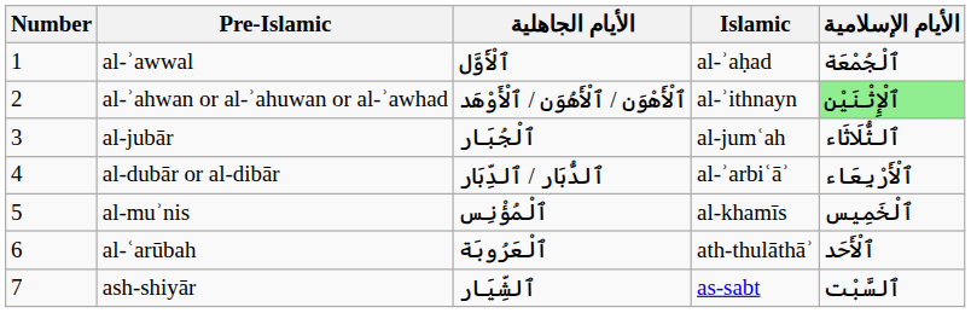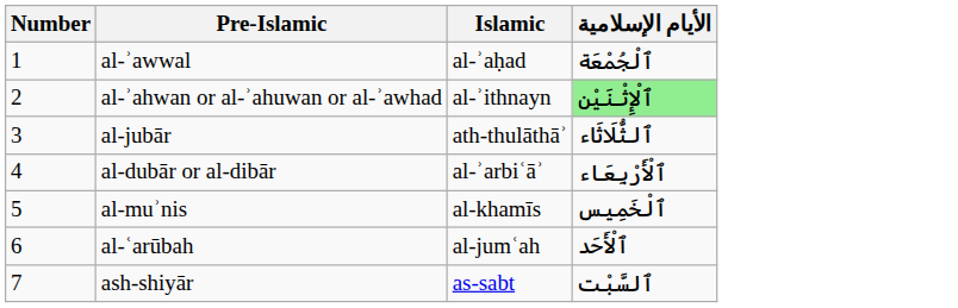- column: الأيام الجاهلية | ٱلْأَوَّل | ٱلْأَهْوَن / ٱلْأَهُوَن / ٱلْأَوْهَد | ٱلْجُبَار | ٱلدُّبَار / ٱلدِّبَار | ٱلْمُؤْنِس | ٱلْعَرُوبَة | ٱلشِّيَار
al-jubār | Islamic: al-jumʿah -> ath-thulāthāʾ
al-ʿarūbah | Islamic: ath-thulāthāʾ -> al-jumʿah
